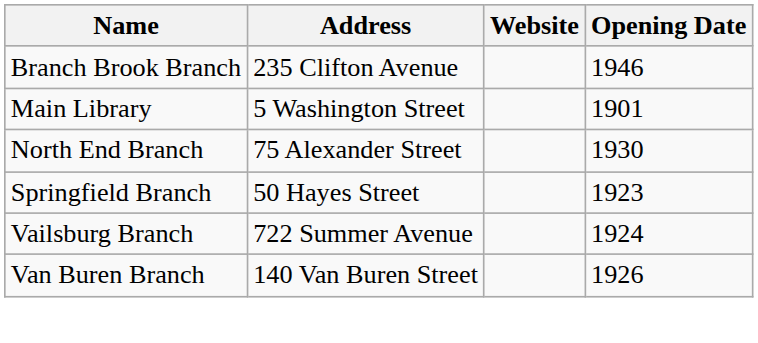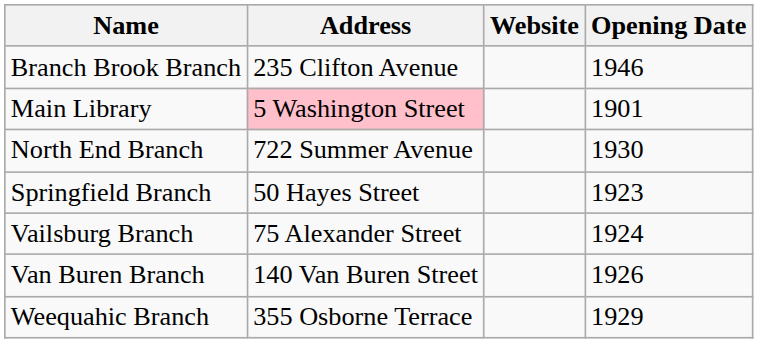Main Library | Address: no background -> pink background
North End Branch | Address: 75 Alexander Street -> 722 Summer Avenue
Vailsburg Branch | Address: 722 Summer Avenue -> 75 Alexander Street
+ row: Weequahic Branch | 355 Osborne Terrace | 1929
